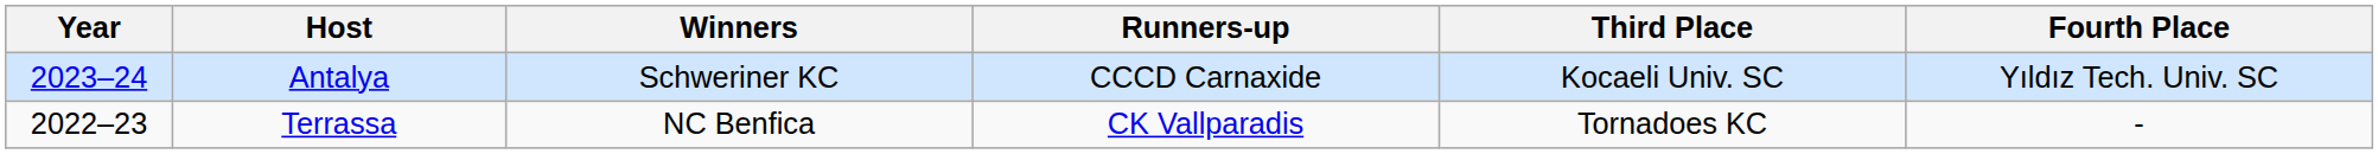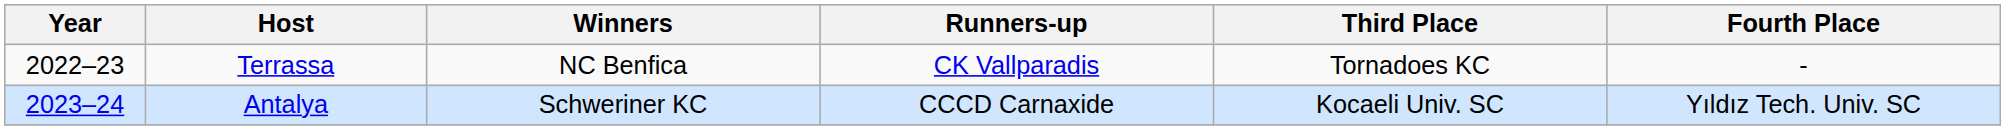rows swapped: Terrassa <-> Antalya
